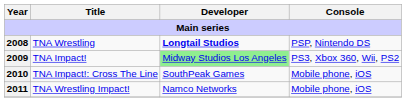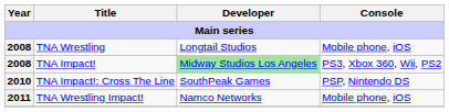TNA Wrestling | Developer: bold -> normal
TNA Wrestling | Console: PSP, Nintendo DS -> Mobile phone, iOS
TNA Impact! | Year: 2009 -> 2008
TNA Impact!: Cross The Line | Console: Mobile phone, iOS -> PSP, Nintendo DS
